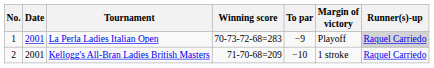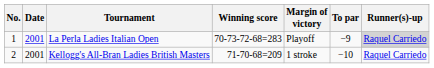columns swapped: To par <-> Margin of victory
